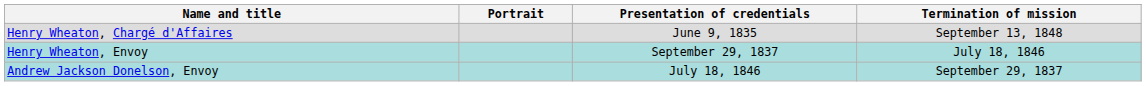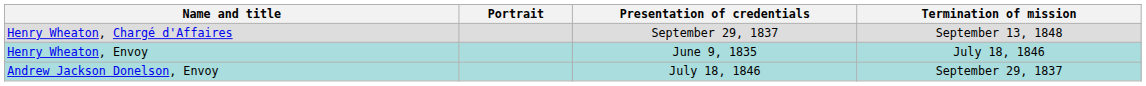Henry Wheaton, Chargé d'Affaires | Presentation of credentials: June 9, 1835 -> September 29, 1837
Henry Wheaton, Envoy | Presentation of credentials: September 29, 1837 -> June 9, 1835
